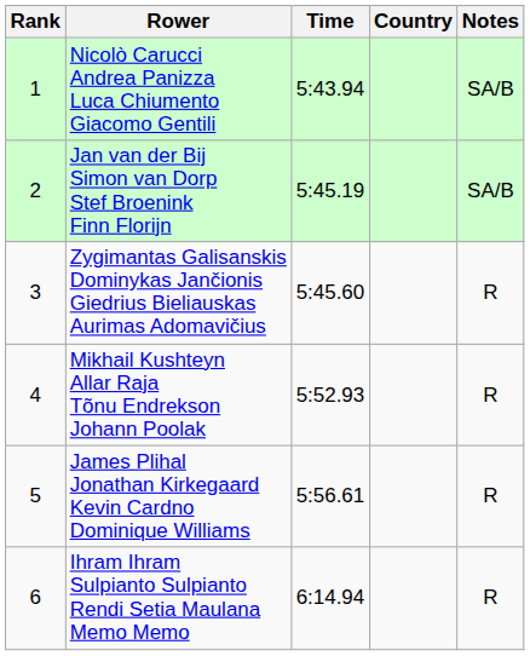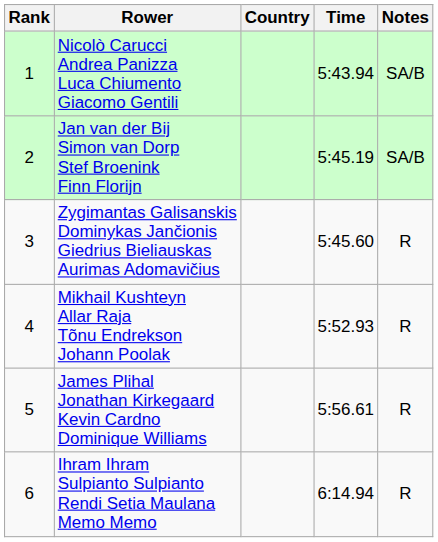columns swapped: Country <-> Time
